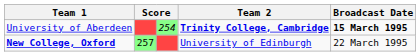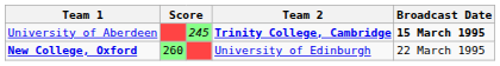University of Aberdeen | column 3: 254 -> 245
New College, Oxford | column 2: 257 -> 260
